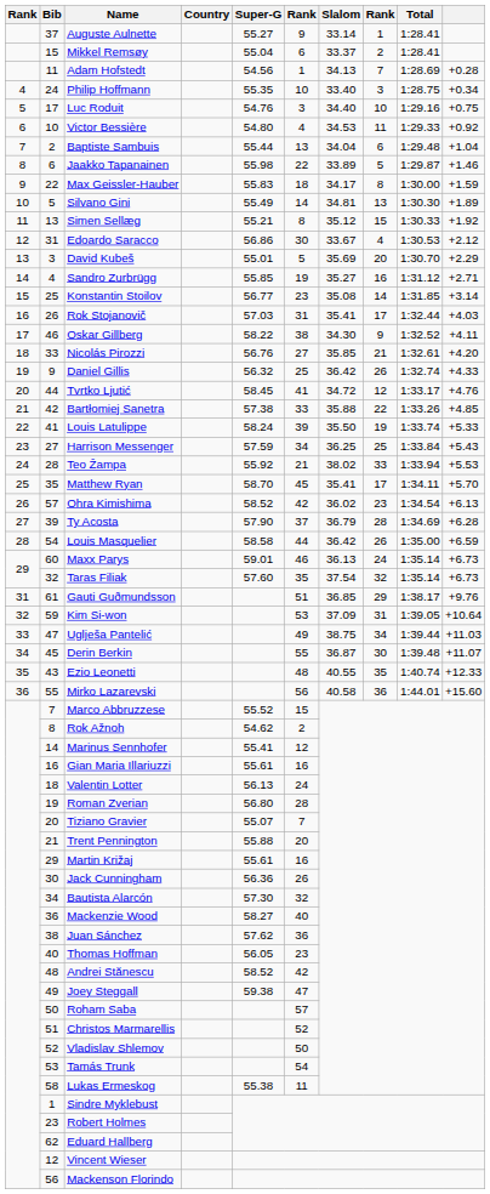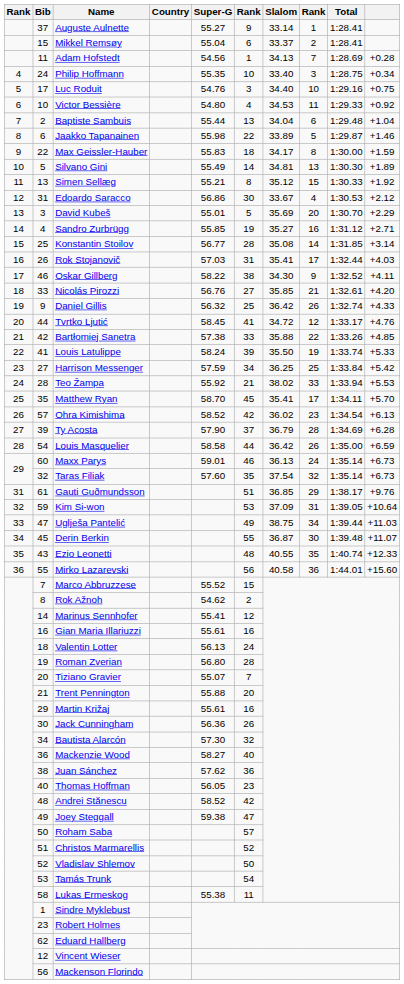Konstantin Stoilov | column 6: 23 -> 28
Harrison Messenger | column 10: +5.43 -> +5.42
